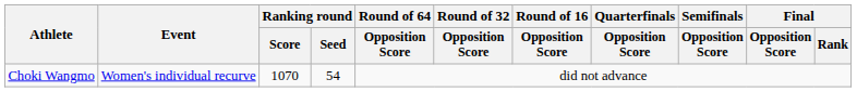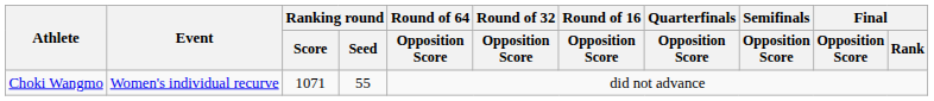Choki Wangmo | Ranking round / Score: 1070 -> 1071
Choki Wangmo | Ranking round / Seed: 54 -> 55
